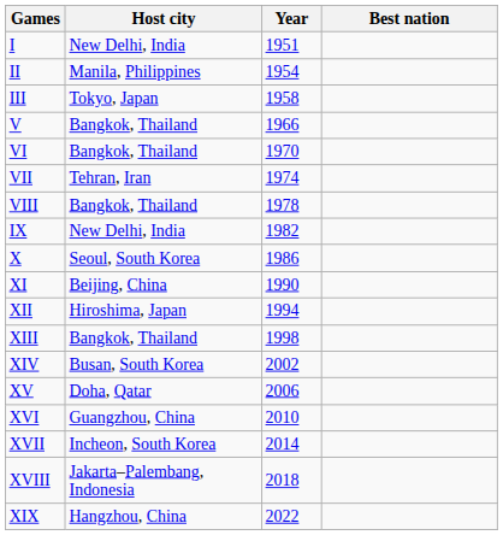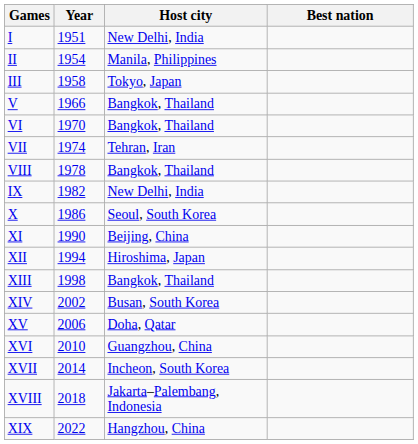columns swapped: Year <-> Host city
